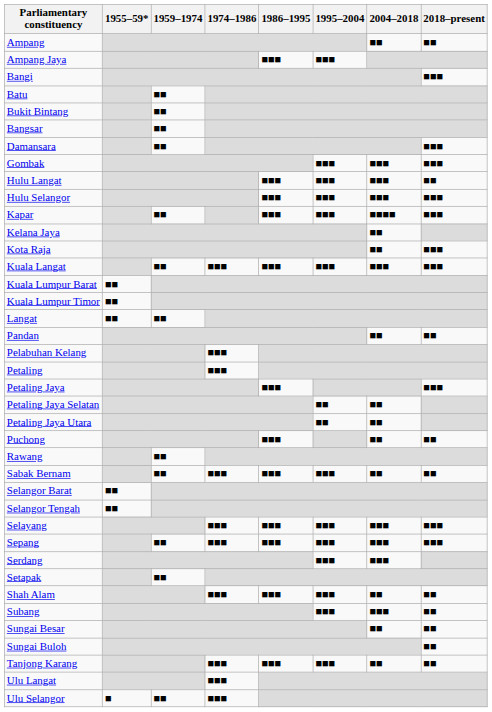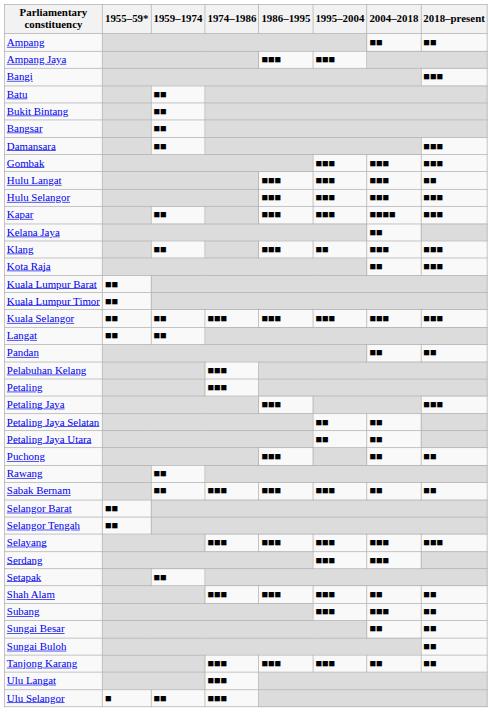+ row: Klang | ■■ | ■■■ | ■■ | ■■■ | ■■■
- row: Kuala Langat | ■■ | ■■■ | ■■■ | ■■■ | ■■■ | ■■■
+ row: Kuala Selangor | ■■ | ■■ | ■■■ | ■■■ | ■■■ | ■■■ | ■■■
- row: Sepang | ■■ | ■■■ | ■■■ | ■■■ | ■■■ | ■■■
